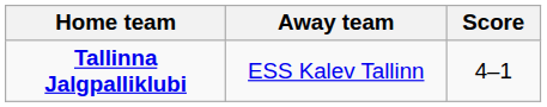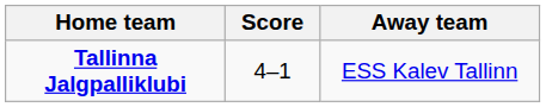columns swapped: Score <-> Away team
